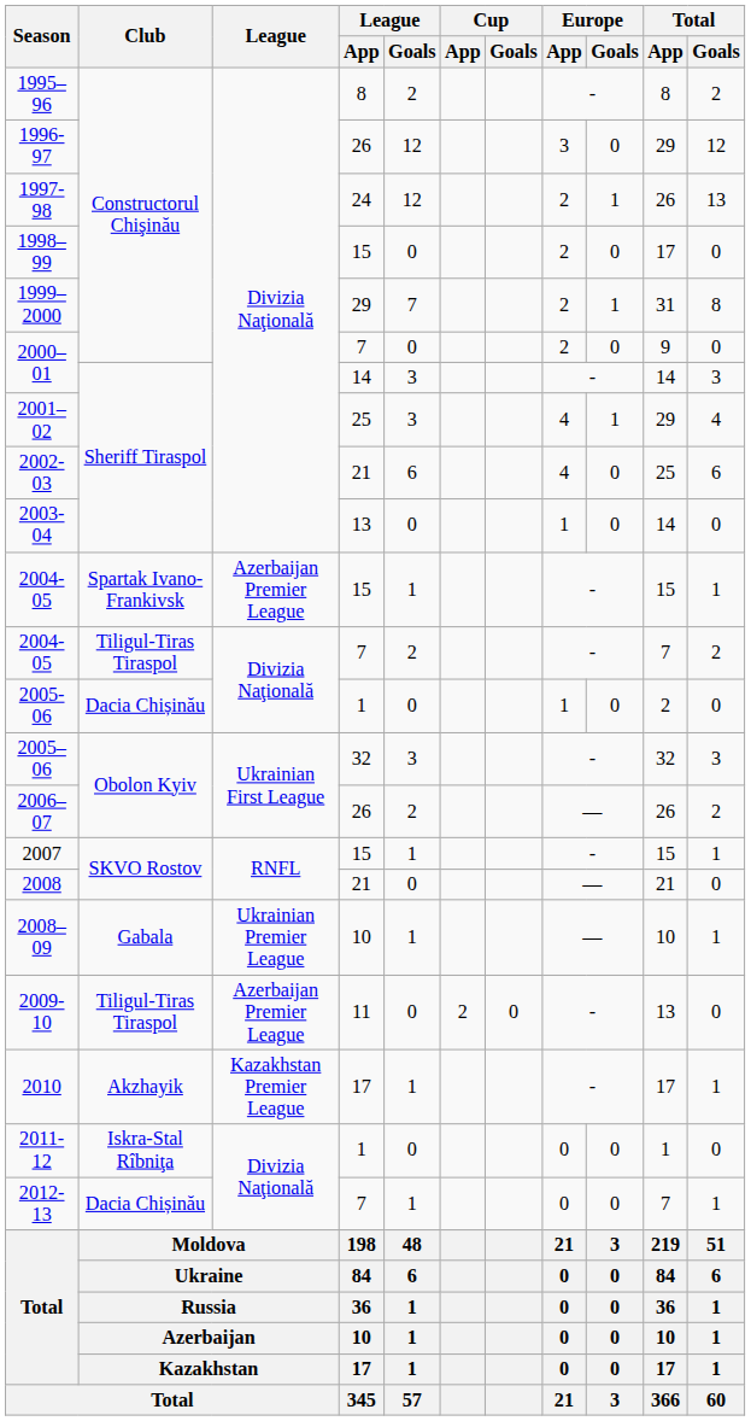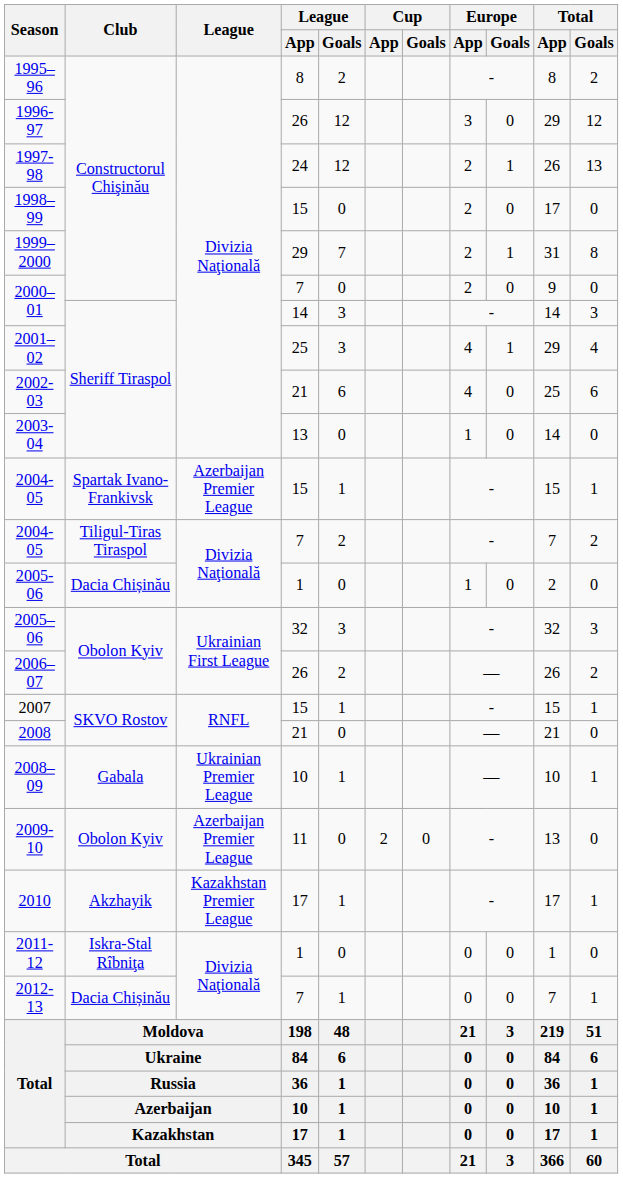2009-10 | Club: Tiligul-Tiras Tiraspol -> Obolon Kyiv
